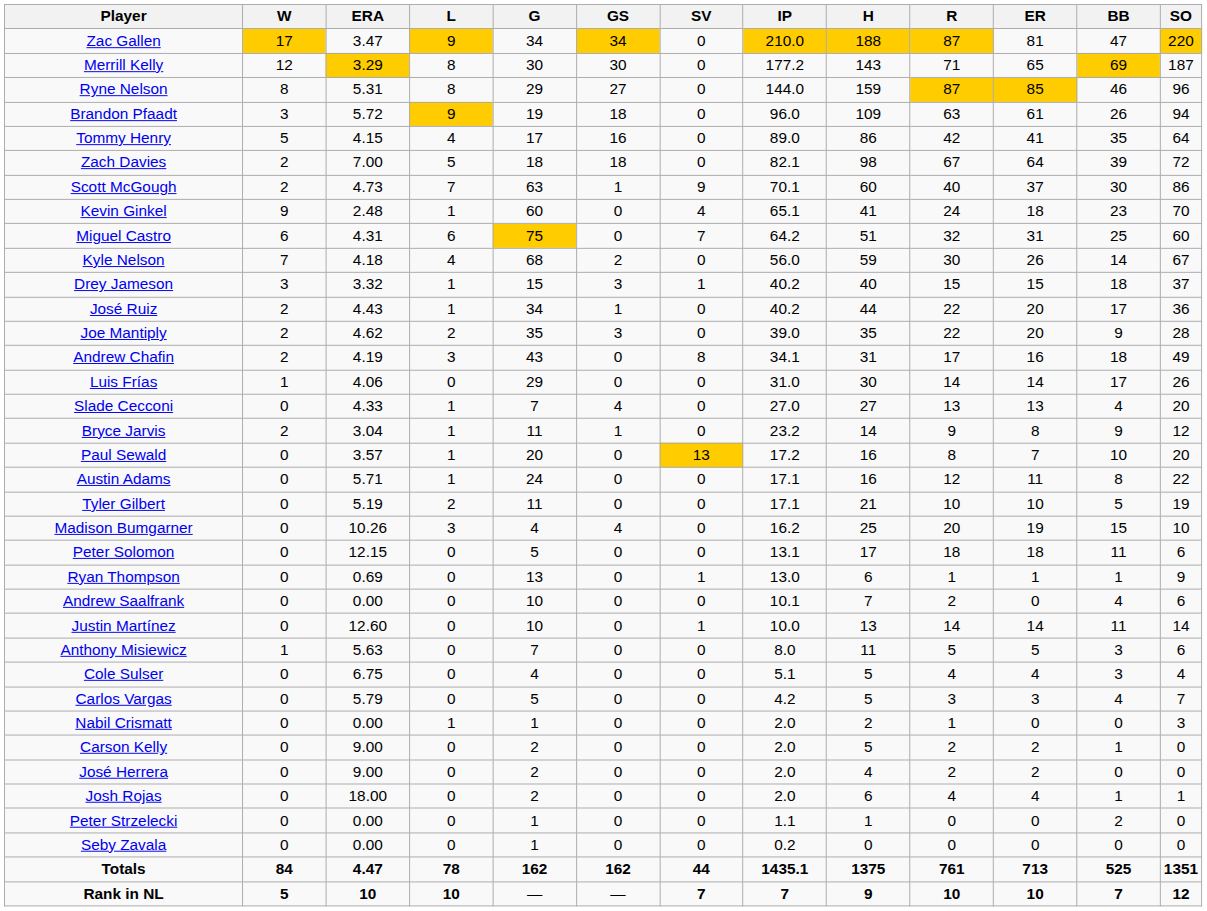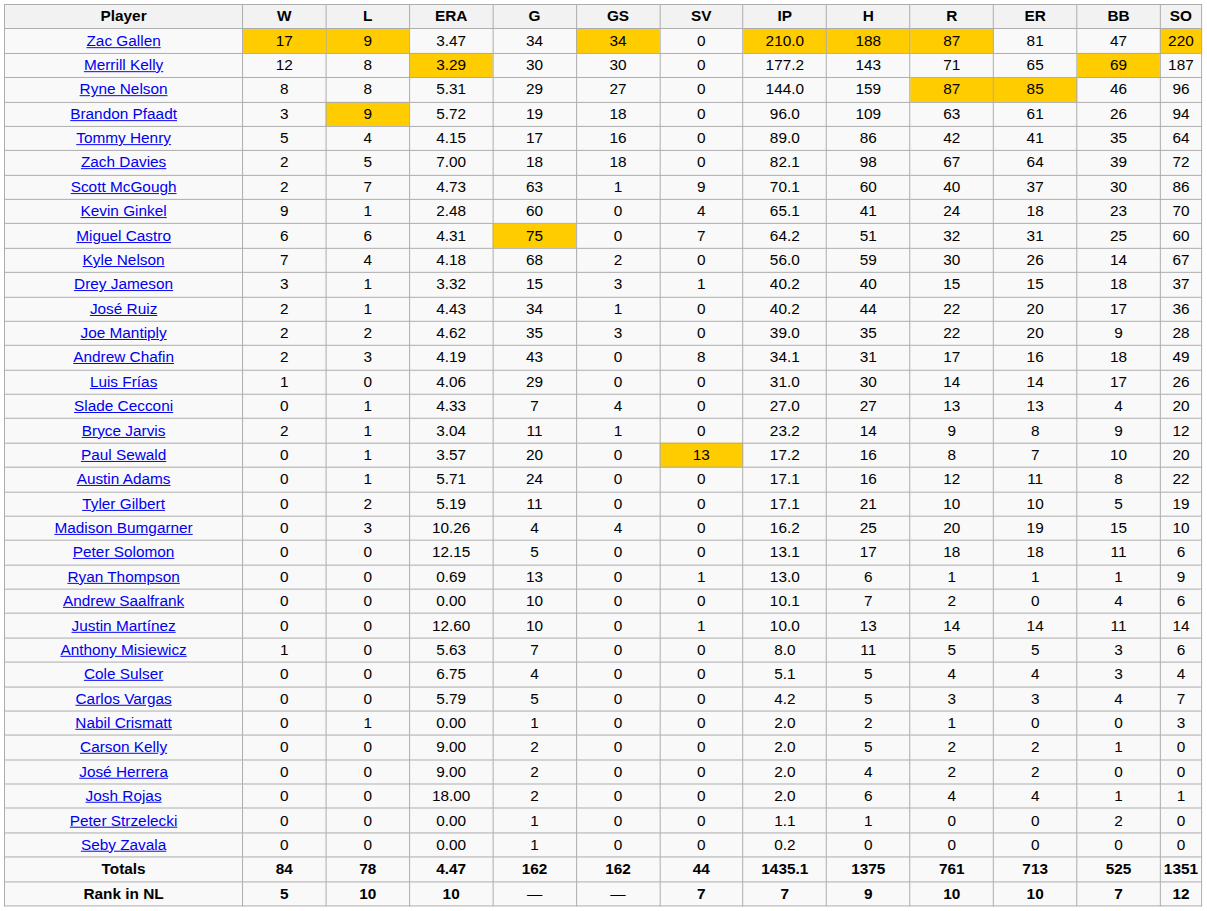columns swapped: L <-> ERA
